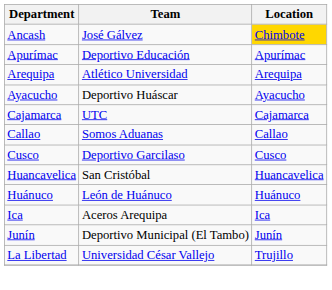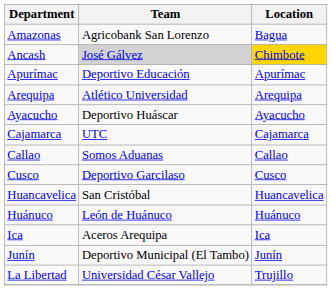+ row: Amazonas | Agricobank San Lorenzo | Bagua
Ancash | Team: no background -> lightgrey background
